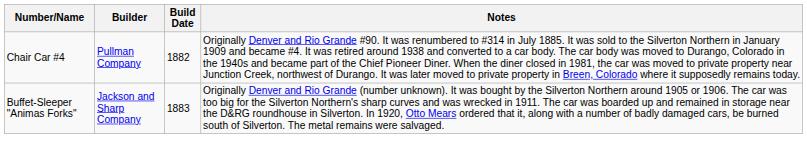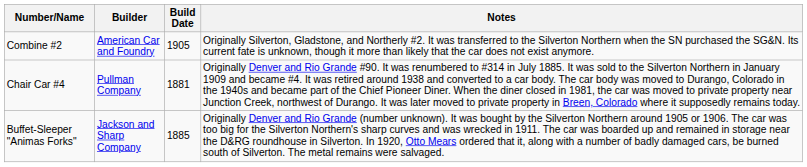+ row: Combine #2 | American Car and Foundry | 1905 | Originally Silverton, Gladstone, and Northerly #2. It was transferred to the Silverton Northern when the SN purchased the SG&N. Its current fate is unknown, though it more than likely that the car does not exist anymore.
Chair Car #4 | Build Date: 1882 -> 1881
Buffet-Sleeper "Animas Forks" | Build Date: 1883 -> 1885
